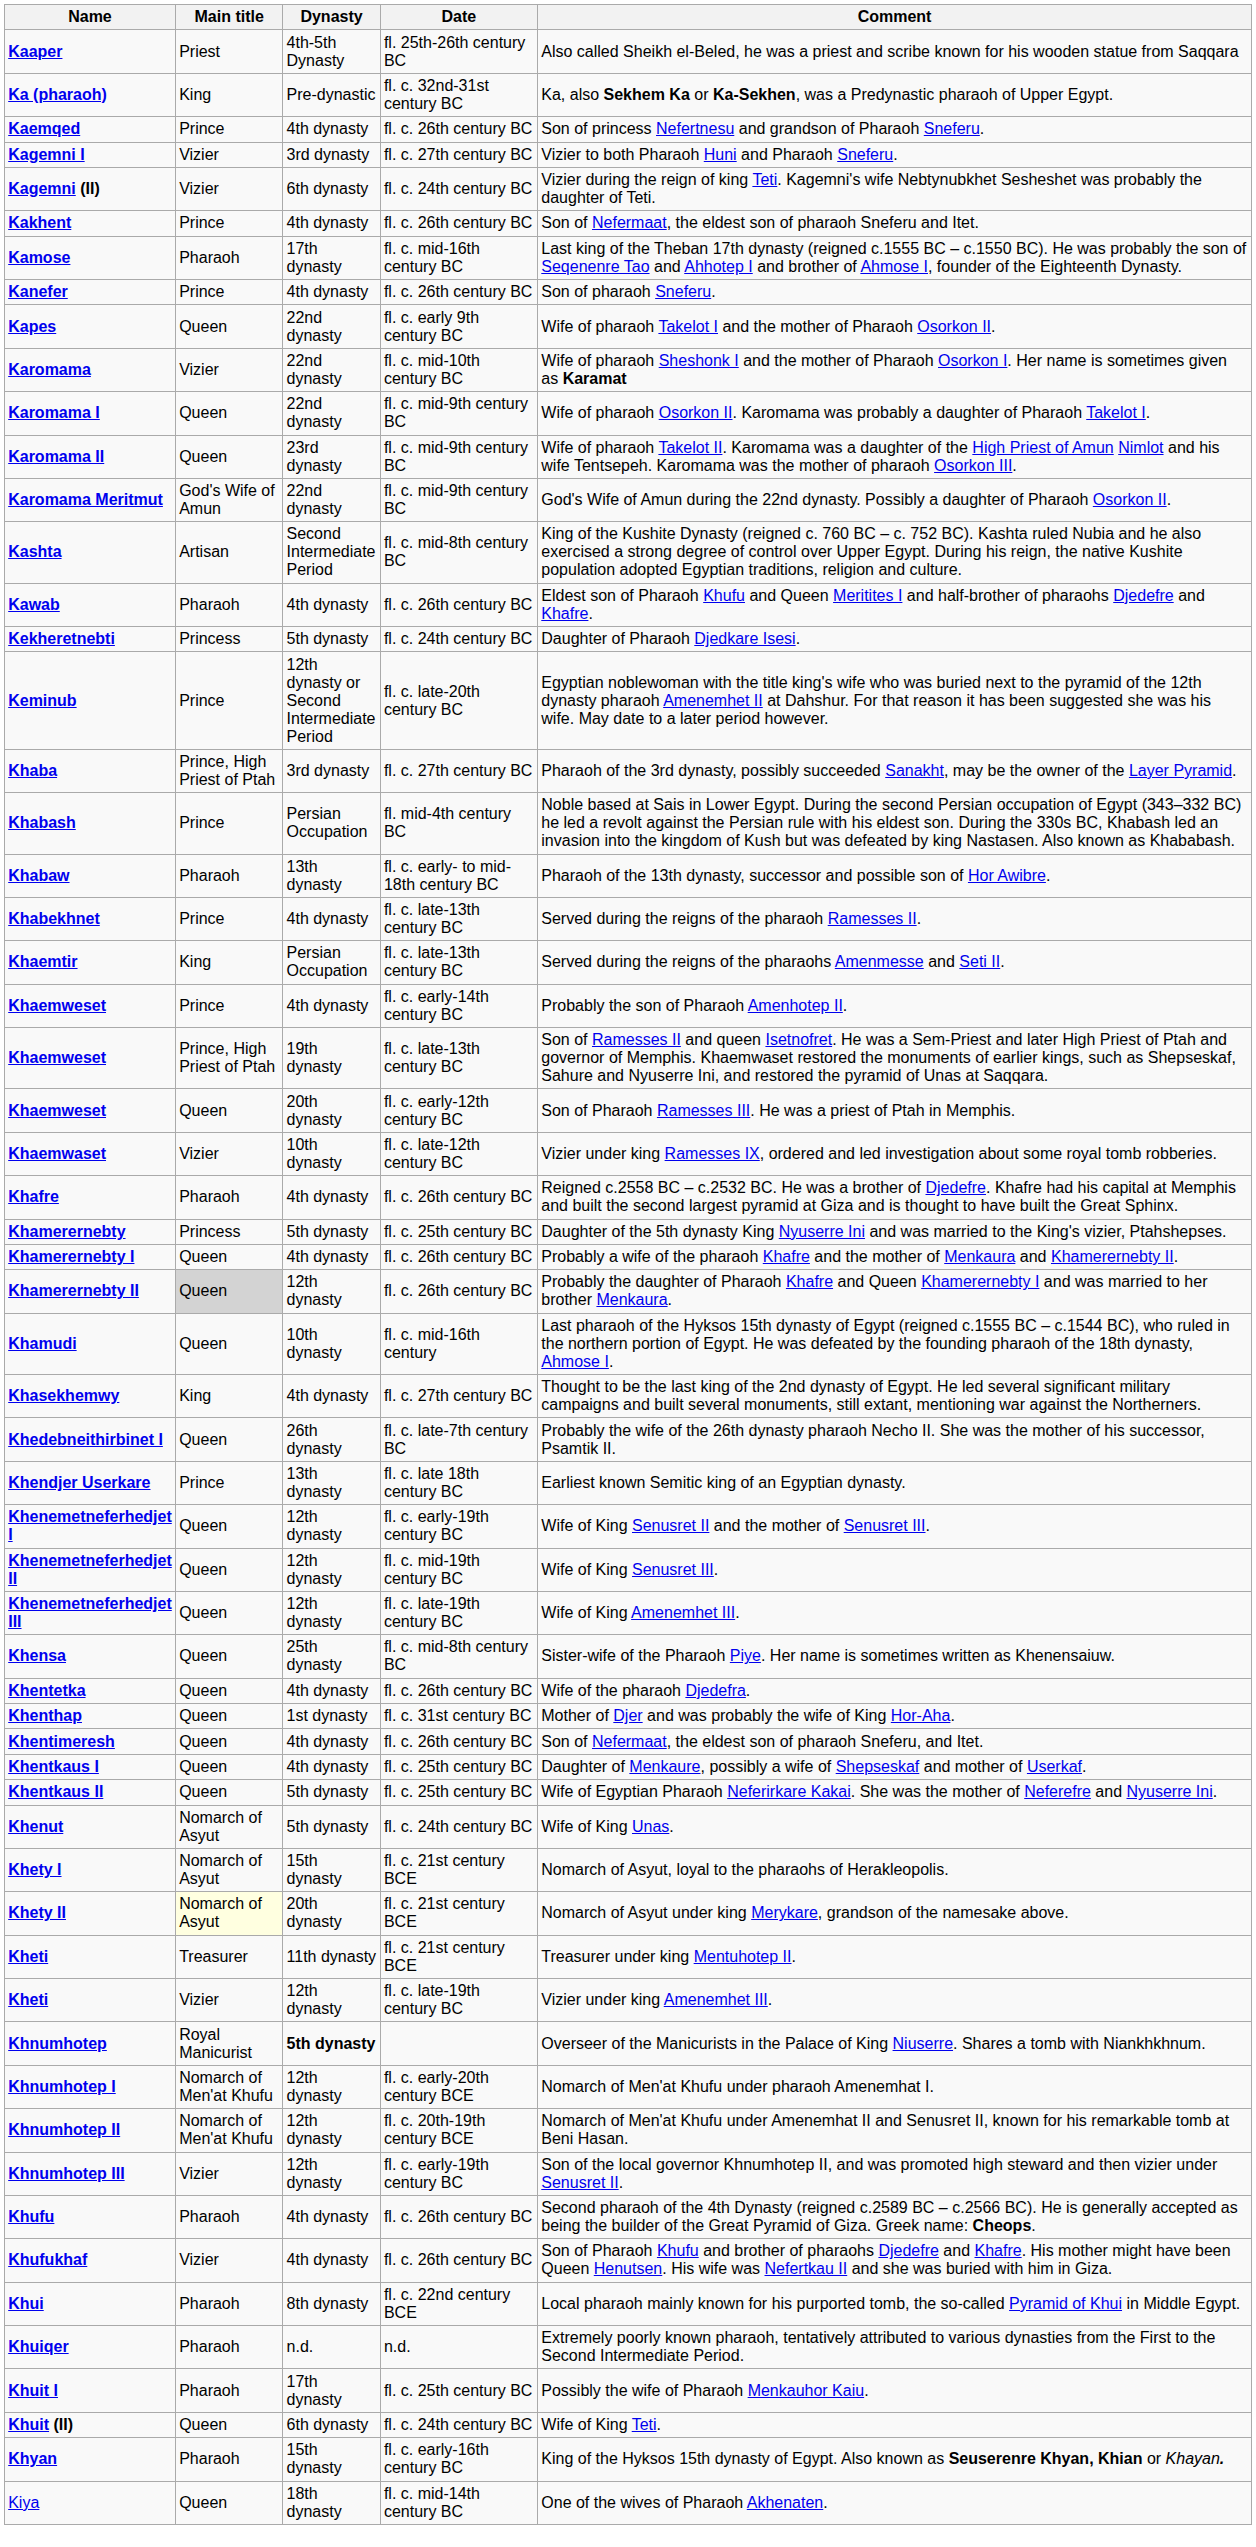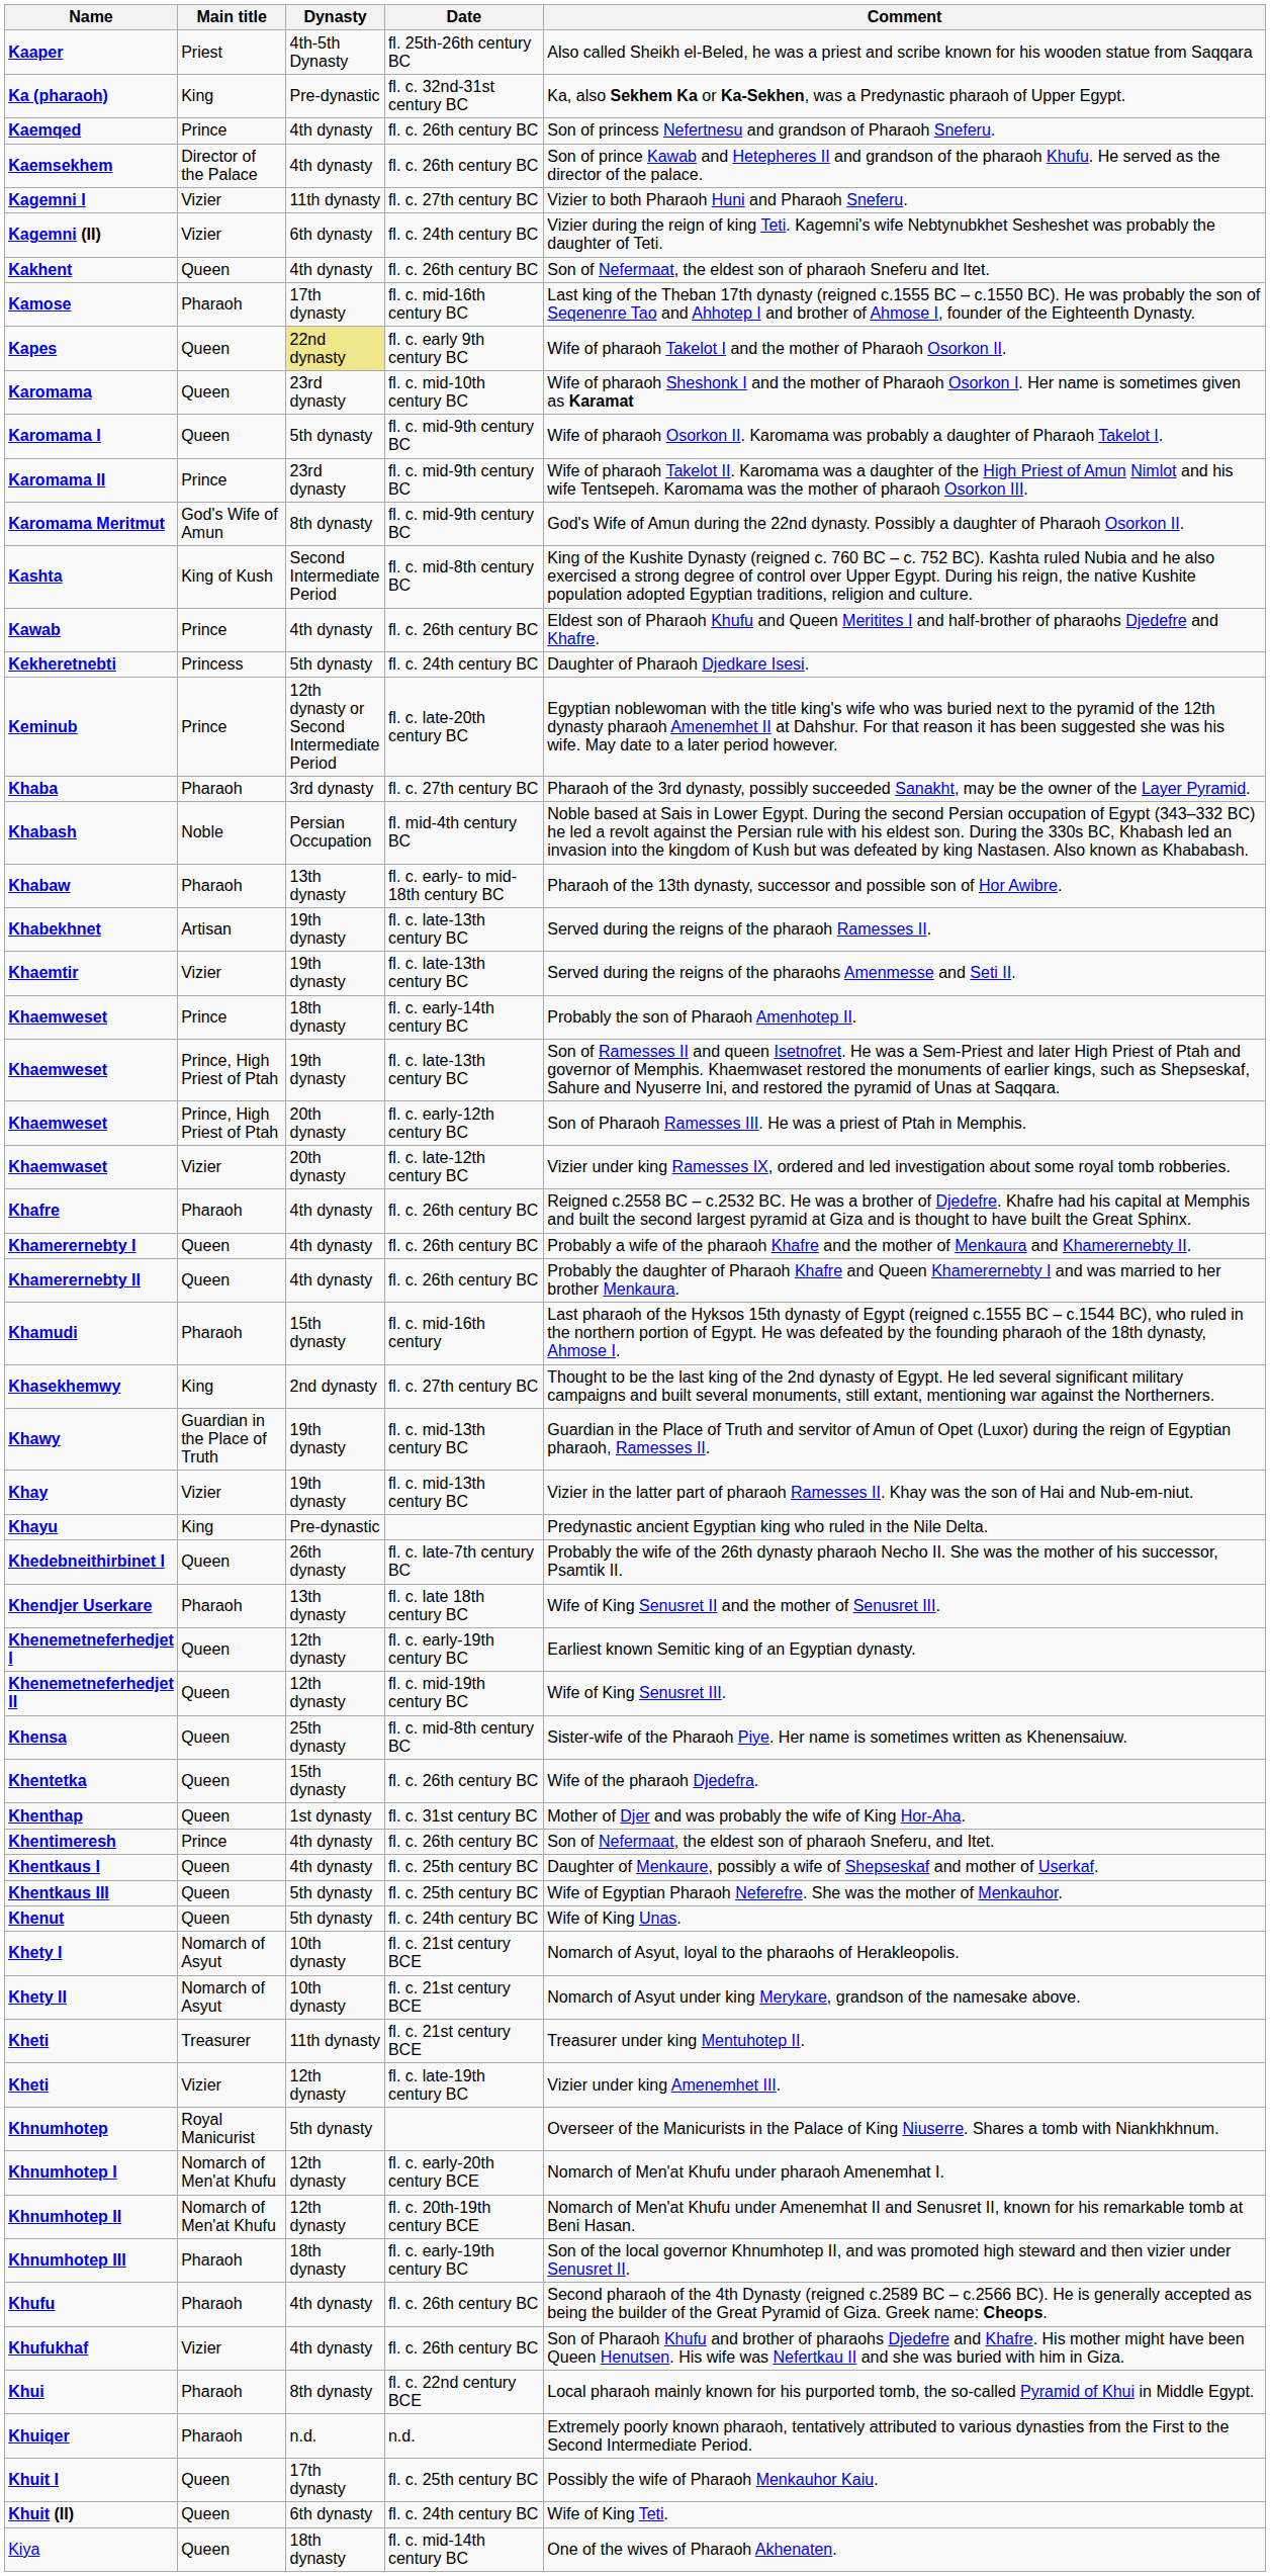+ row: Kaemsekhem | Director of the Palace | 4th dynasty | fl. c. 26th century BC | Son of prince Kawab and Hetepheres II and grandson of the pharaoh Khufu. He served as the director of the palace.
Kagemni I | Dynasty: 3rd dynasty -> 11th dynasty
Kakhent | Main title: Prince -> Queen
- row: Kanefer | Prince | 4th dynasty | fl. c. 26th century BC | Son of pharaoh Sneferu.
Kapes | Dynasty: no background -> khaki background
Karomama | Main title: Vizier -> Queen
Karomama | Dynasty: 22nd dynasty -> 23rd dynasty
Karomama I | Dynasty: 22nd dynasty -> 5th dynasty
Karomama II | Main title: Queen -> Prince
Karomama Meritmut | Dynasty: 22nd dynasty -> 8th dynasty
Kashta | Main title: Artisan -> King of Kush
Kawab | Main title: Pharaoh -> Prince
Khaba | Main title: Prince, High Priest of Ptah -> Pharaoh
Khabash | Main title: Prince -> Noble
Khabekhnet | Main title: Prince -> Artisan
Khabekhnet | Dynasty: 4th dynasty -> 19th dynasty
Khaemtir | Main title: King -> Vizier
Khaemtir | Dynasty: Persian Occupation -> 19th dynasty
Khaemweset / fl. c. early-14th century BC | Dynasty: 4th dynasty -> 18th dynasty
Khaemweset / fl. c. early-12th century BC | Main title: Queen -> Prince, High Priest of Ptah
Khaemwaset | Dynasty: 10th dynasty -> 20th dynasty
- row: Khamerernebty | Princess | 5th dynasty | fl. c. 25th century BC | Daughter of the 5th dynasty King Nyuserre Ini and was married to the King's vizier, Ptahshepses.
Khamerernebty II | Main title: lightgrey background -> no background
Khamerernebty II | Dynasty: 12th dynasty -> 4th dynasty
Khamudi | Main title: Queen -> Pharaoh
Khamudi | Dynasty: 10th dynasty -> 15th dynasty
Khasekhemwy | Dynasty: 4th dynasty -> 2nd dynasty
+ row: Khawy | Guardian in the Place of Truth | 19th dynasty | fl. c. mid-13th century BC | Guardian in the Place of Truth and servitor of Amun of Opet (Luxor) during the reign of Egyptian pharaoh, Ramesses II.
+ row: Khay | Vizier | 19th dynasty | fl. c. mid-13th century BC | Vizier in the latter part of pharaoh Ramesses II. Khay was the son of Hai and Nub-em-niut.
+ row: Khayu | King | Pre-dynastic | Predynastic ancient Egyptian king who ruled in the Nile Delta.
Khendjer Userkare | Main title: Prince -> Pharaoh
Khendjer Userkare | Comment: Earliest known Semitic king of an Egyptian dynasty. -> Wife of King Senusret II and the mother of Senusret III.
Khenemetneferhedjet I | Comment: Wife of King Senusret II and the mother of Senusret III. -> Earliest known Semitic king of an Egyptian dynasty.
- row: Khenemetneferhedjet III | Queen | 12th dynasty | fl. c. late-19th century BC | Wife of King Amenemhet III.
Khentetka | Dynasty: 4th dynasty -> 15th dynasty
Khentimeresh | Main title: Queen -> Prince
- row: Khentkaus II | Queen | 5th dynasty | fl. c. 25th century BC | Wife of Egyptian Pharaoh Neferirkare Kakai. She was the mother of Neferefre and Nyuserre Ini.
+ row: Khentkaus III | Queen | 5th dynasty | fl. c. 25th century BC | Wife of Egyptian Pharaoh Neferefre. She was the mother of Menkauhor.
Khenut | Main title: Nomarch of Asyut -> Queen
Khety I | Dynasty: 15th dynasty -> 10th dynasty
Khety II | Main title: lightyellow background -> no background
Khety II | Dynasty: 20th dynasty -> 10th dynasty
Khnumhotep | Dynasty: bold -> normal
Khnumhotep III | Main title: Vizier -> Pharaoh
Khnumhotep III | Dynasty: 12th dynasty -> 18th dynasty
Khuit I | Main title: Pharaoh -> Queen
- row: Khyan | Pharaoh | 15th dynasty | fl. c. early-16th century BC | King of the Hyksos 15th dynasty of Egypt. Also known as Seuserenre Khyan, Khian or Khayan.
